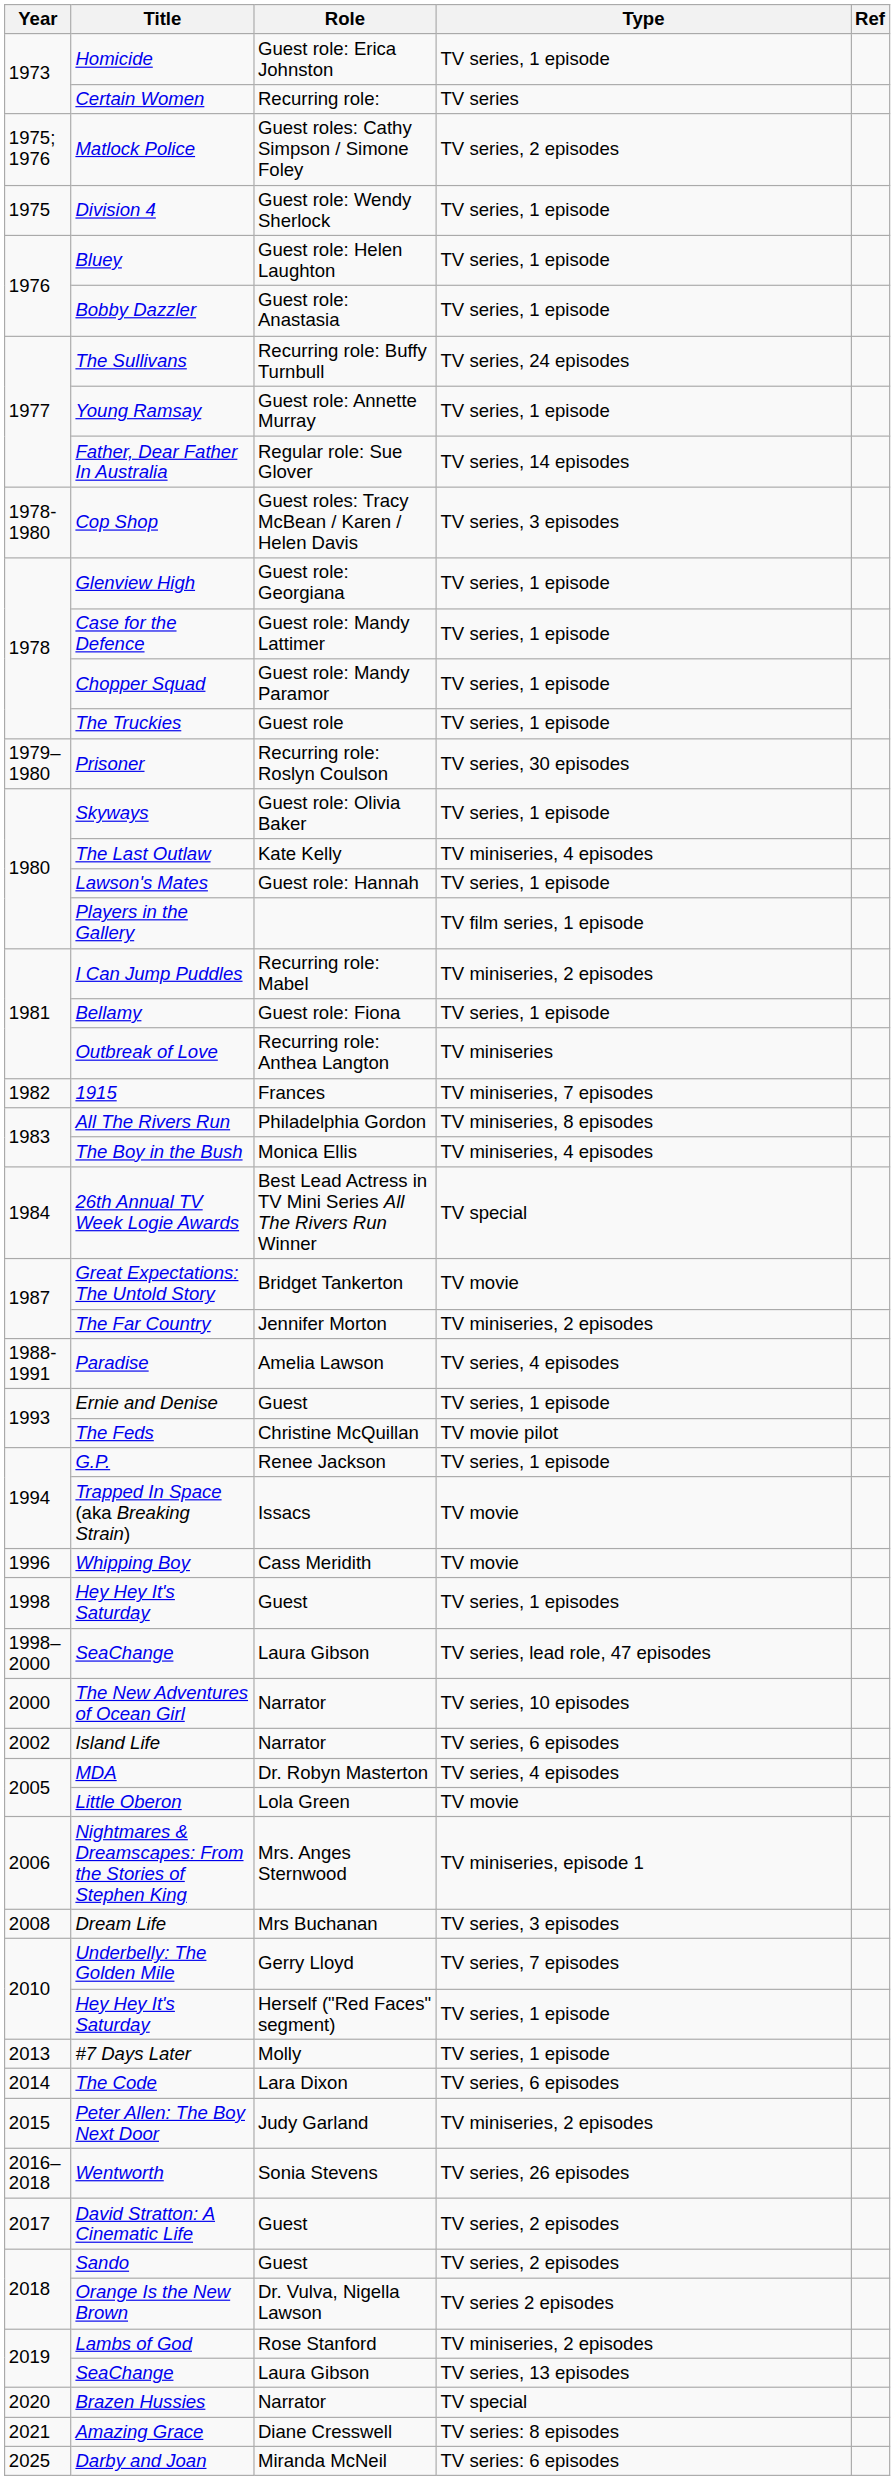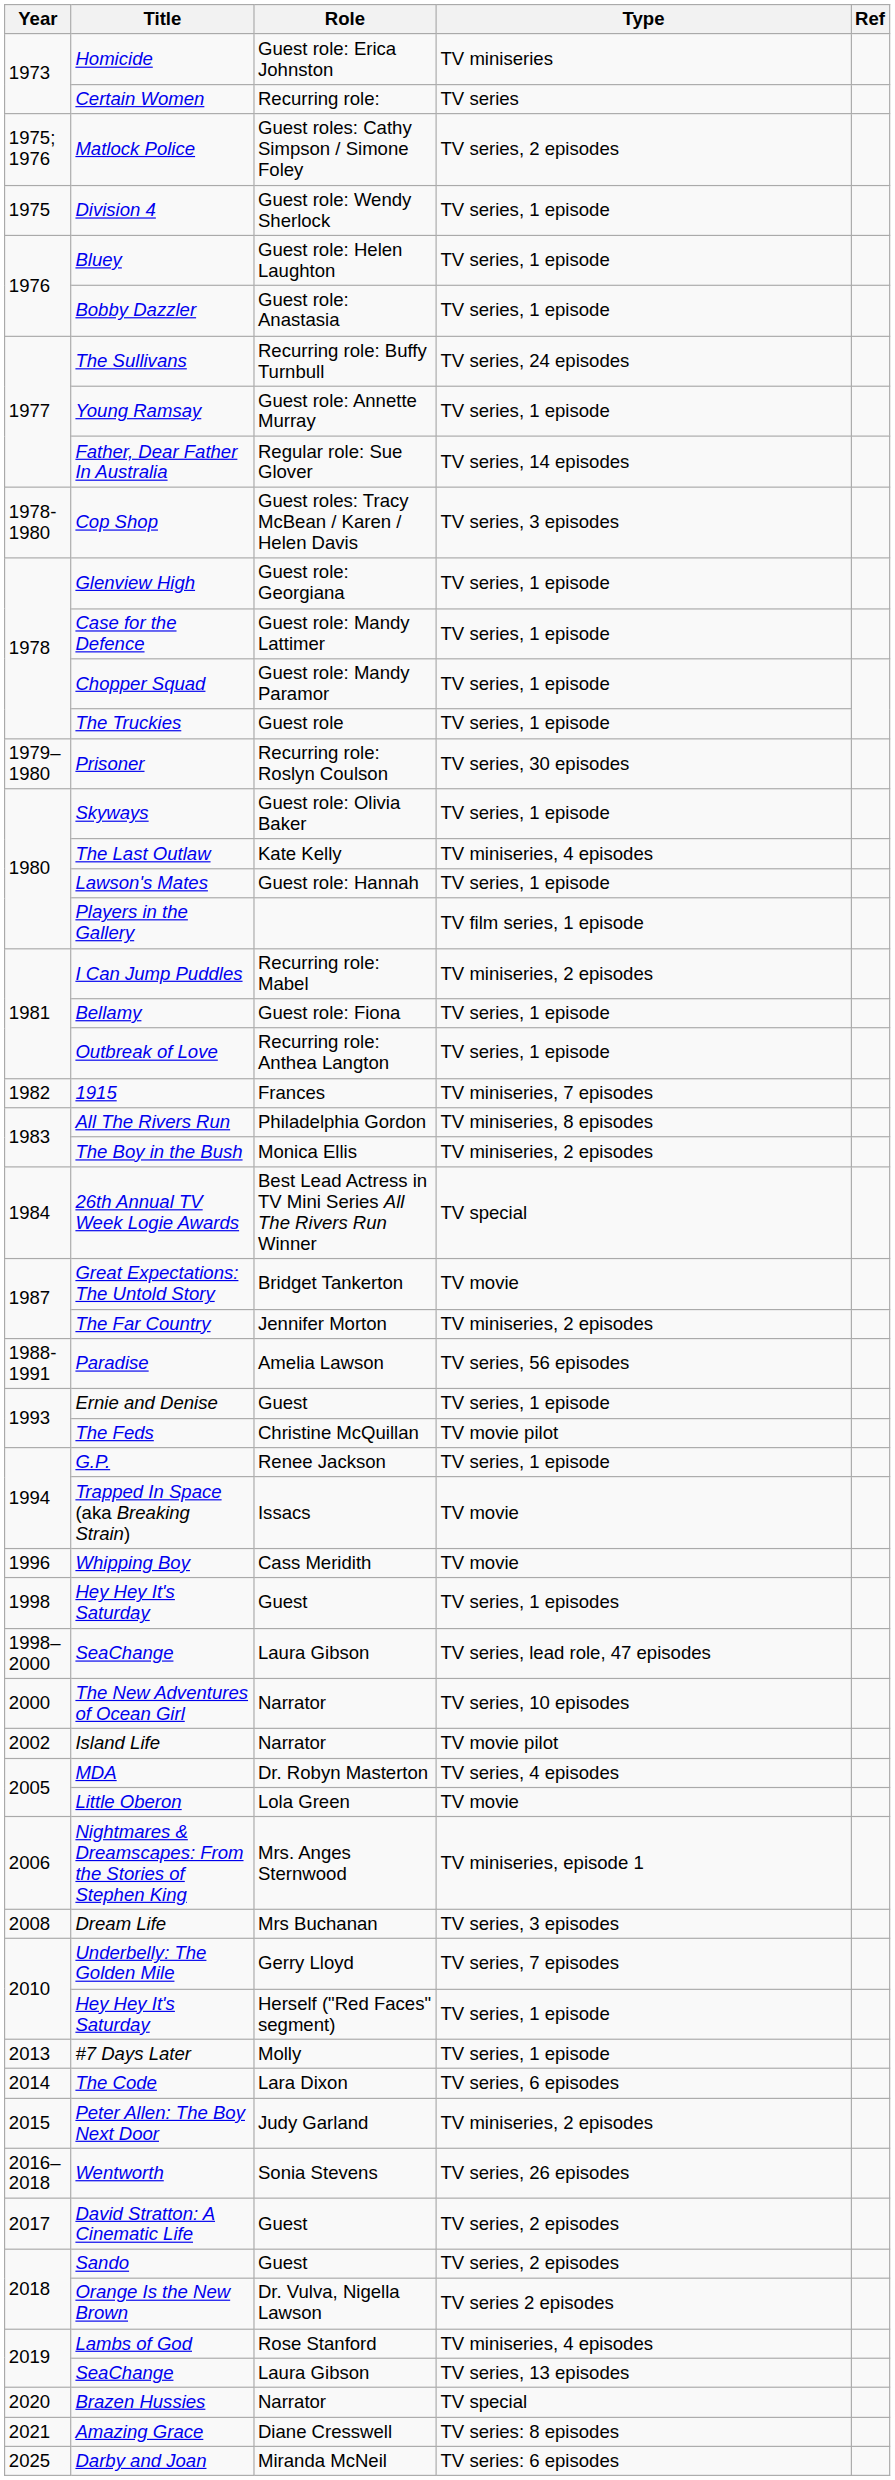Homicide | Type: TV series, 1 episode -> TV miniseries
Outbreak of Love | Type: TV miniseries -> TV series, 1 episode
The Boy in the Bush | Type: TV miniseries, 4 episodes -> TV miniseries, 2 episodes
Paradise | Type: TV series, 4 episodes -> TV series, 56 episodes
Island Life | Type: TV series, 6 episodes -> TV movie pilot
Lambs of God | Type: TV miniseries, 2 episodes -> TV miniseries, 4 episodes
